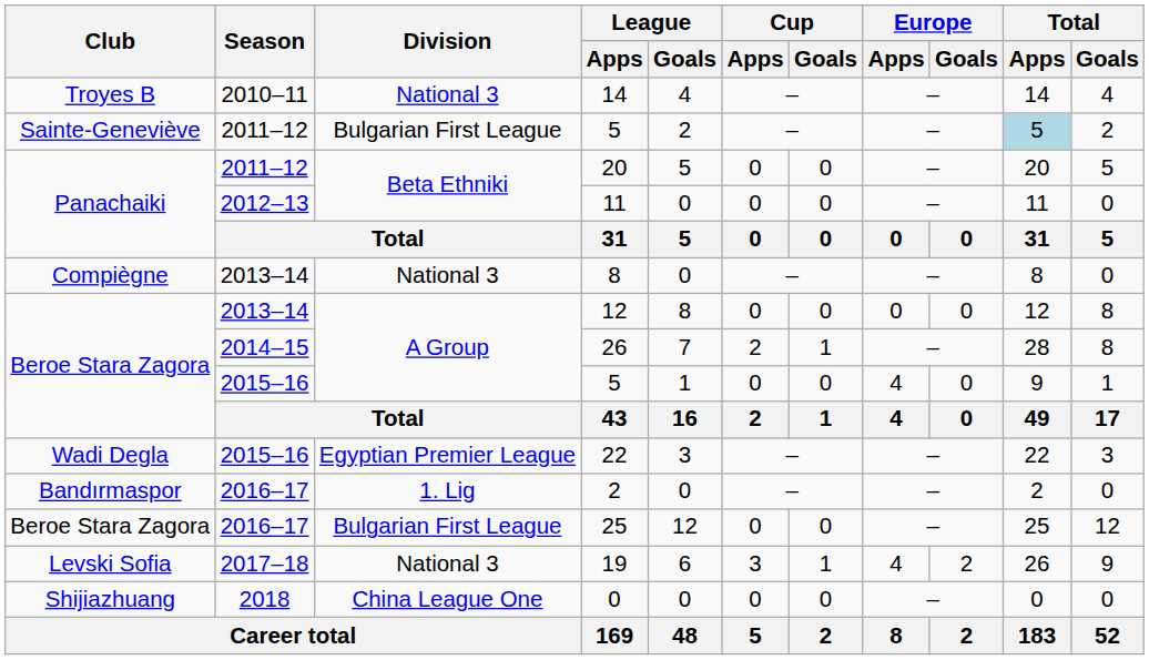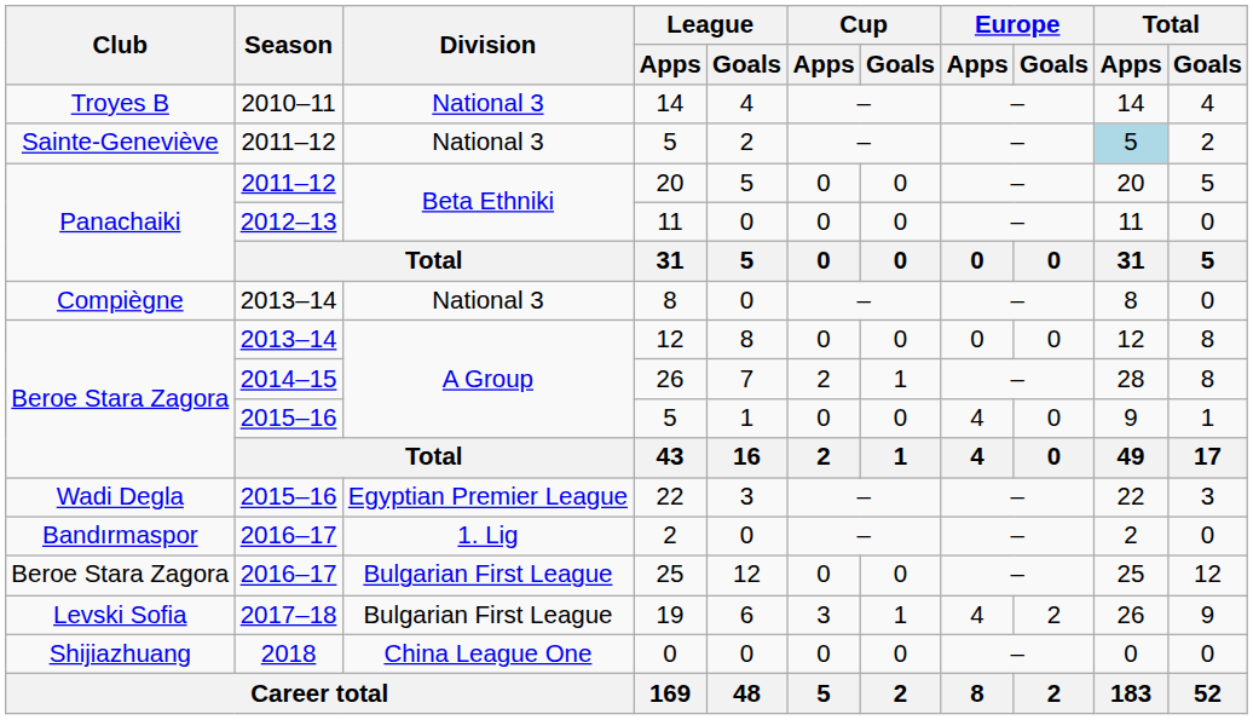Sainte-Geneviève / 5 | Division: Bulgarian First League -> National 3
19 | Division: National 3 -> Bulgarian First League
